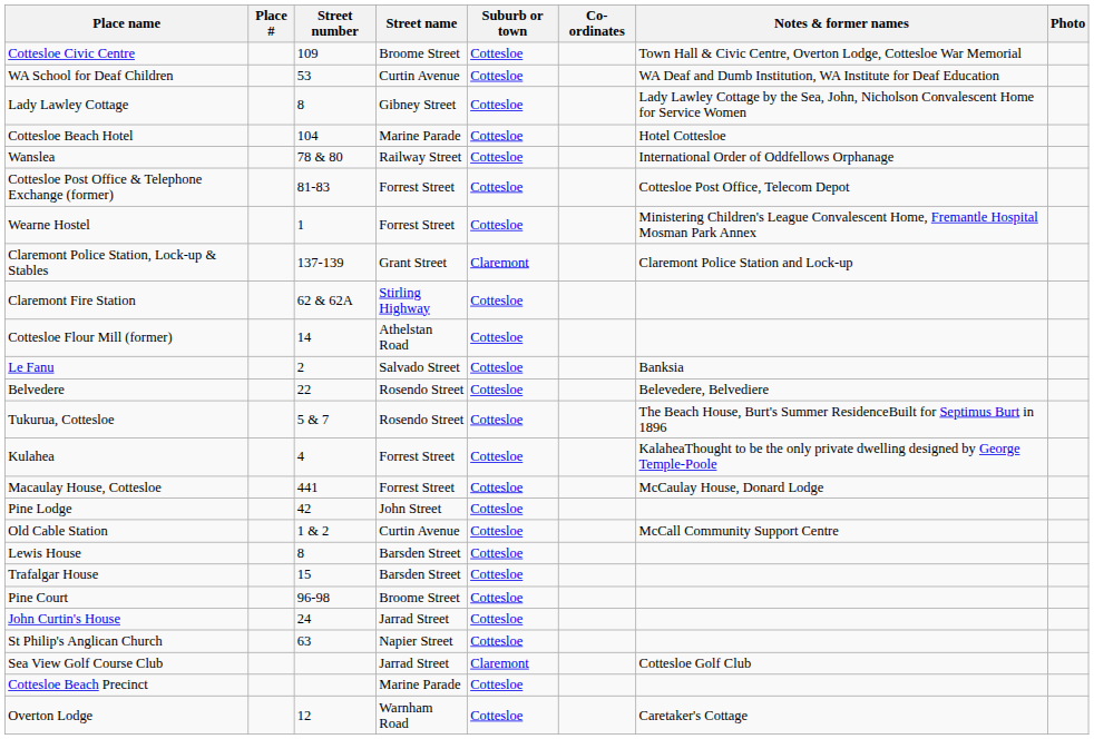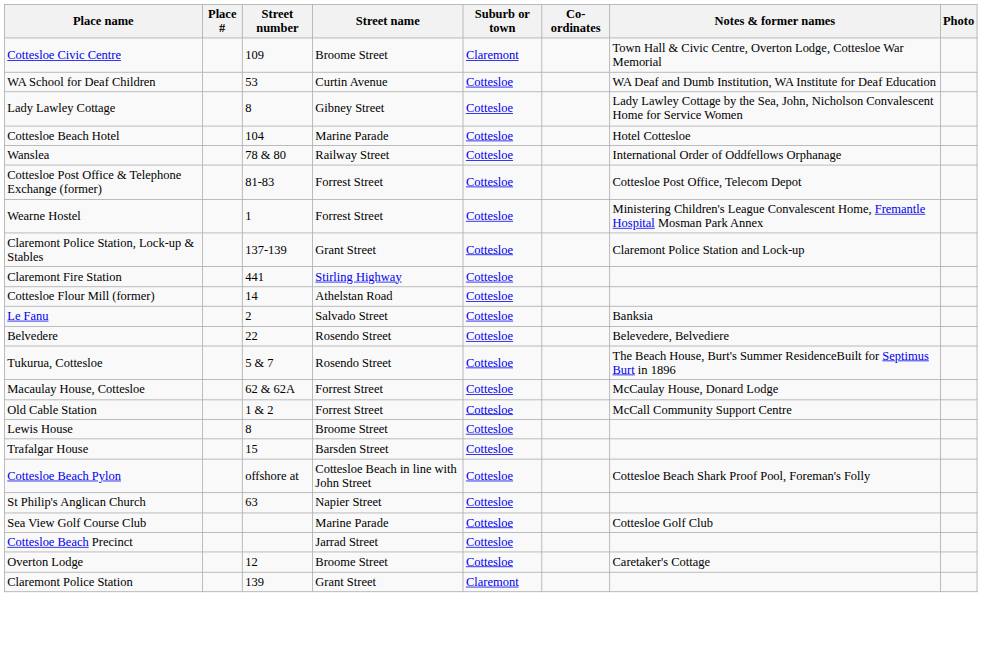Cottesloe Civic Centre | Suburb or town: Cottesloe -> Claremont
Claremont Police Station, Lock-up & Stables | Suburb or town: Claremont -> Cottesloe
Claremont Fire Station | Street number: 62 & 62A -> 441
- row: Kulahea | 4 | Forrest Street | Cottesloe | KalaheaThought to be the only private dwelling designed by George Temple-Poole
Macaulay House, Cottesloe | Street number: 441 -> 62 & 62A
- row: Pine Lodge | 42 | John Street | Cottesloe
Old Cable Station | Street name: Curtin Avenue -> Forrest Street
Lewis House | Street name: Barsden Street -> Broome Street
- row: Pine Court | 96-98 | Broome Street | Cottesloe
- row: John Curtin's House | 24 | Jarrad Street | Cottesloe
+ row: Cottesloe Beach Pylon | offshore at | Cottesloe Beach in line with John Street | Cottesloe | Cottesloe Beach Shark Proof Pool, Foreman's Folly
Sea View Golf Course Club | Street name: Jarrad Street -> Marine Parade
Sea View Golf Course Club | Suburb or town: Claremont -> Cottesloe
Cottesloe Beach Precinct | Street name: Marine Parade -> Jarrad Street
Overton Lodge | Street name: Warnham Road -> Broome Street
+ row: Claremont Police Station | 139 | Grant Street | Claremont
